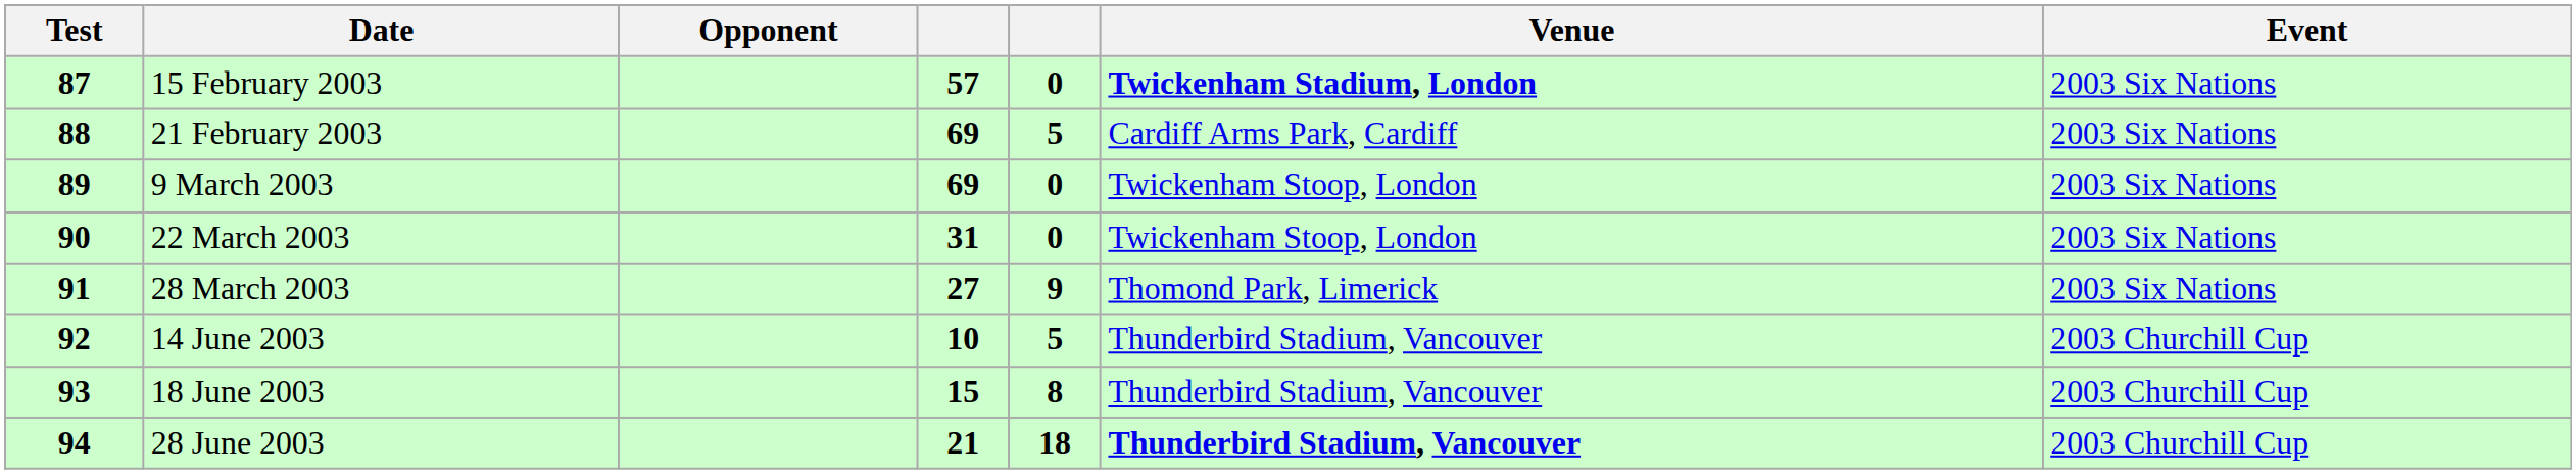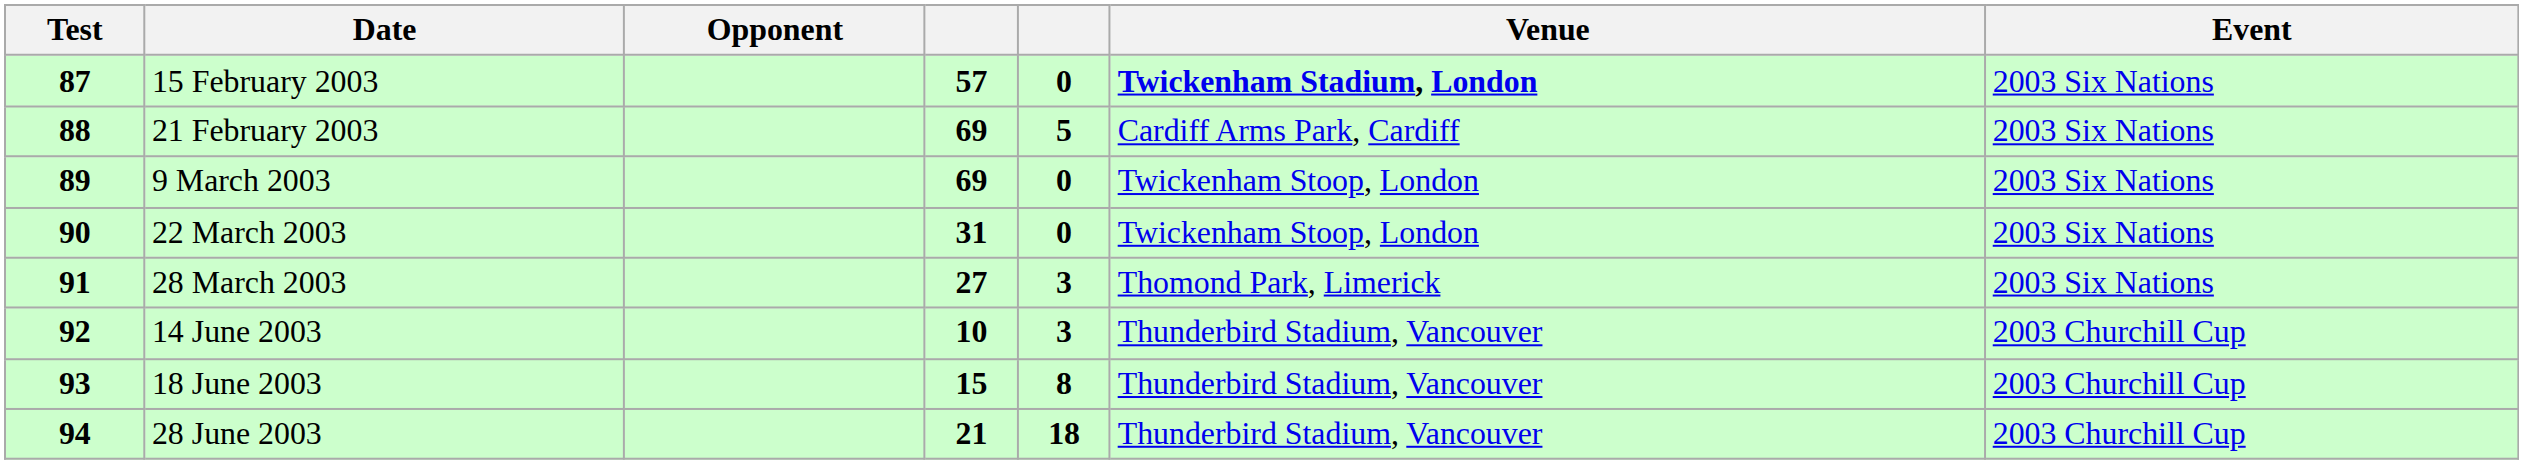28 March 2003 | column 5: 9 -> 3
14 June 2003 | column 5: 5 -> 3
28 June 2003 | Venue: bold -> normal
